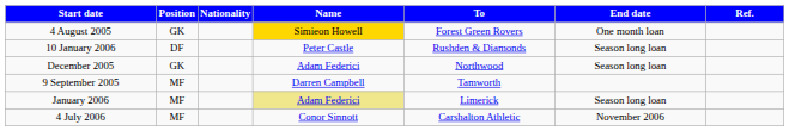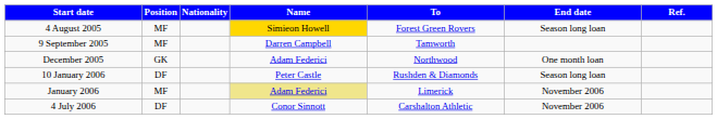4 August 2005 | Position: GK -> MF
4 August 2005 | End date: One month loan -> Season long loan
rows swapped: 9 September 2005 <-> 10 January 2006
December 2005 | End date: Season long loan -> One month loan
January 2006 | End date: Season long loan -> November 2006
4 July 2006 | Position: MF -> DF
